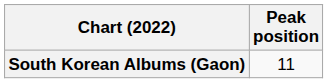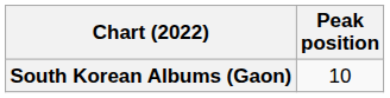South Korean Albums (Gaon) | Peak position: 11 -> 10
